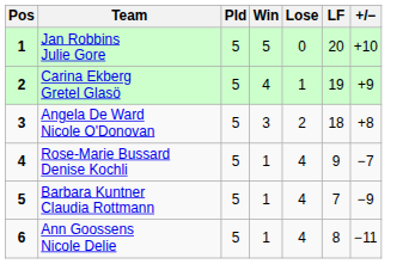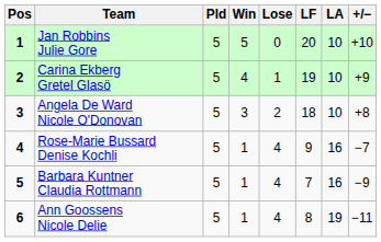+ column: LA | 10 | 10 | 10 | 16 | 16 | 19
